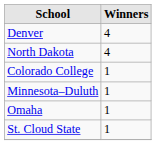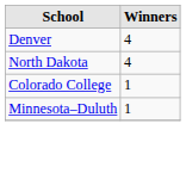- row: Omaha | 1
- row: St. Cloud State | 1
